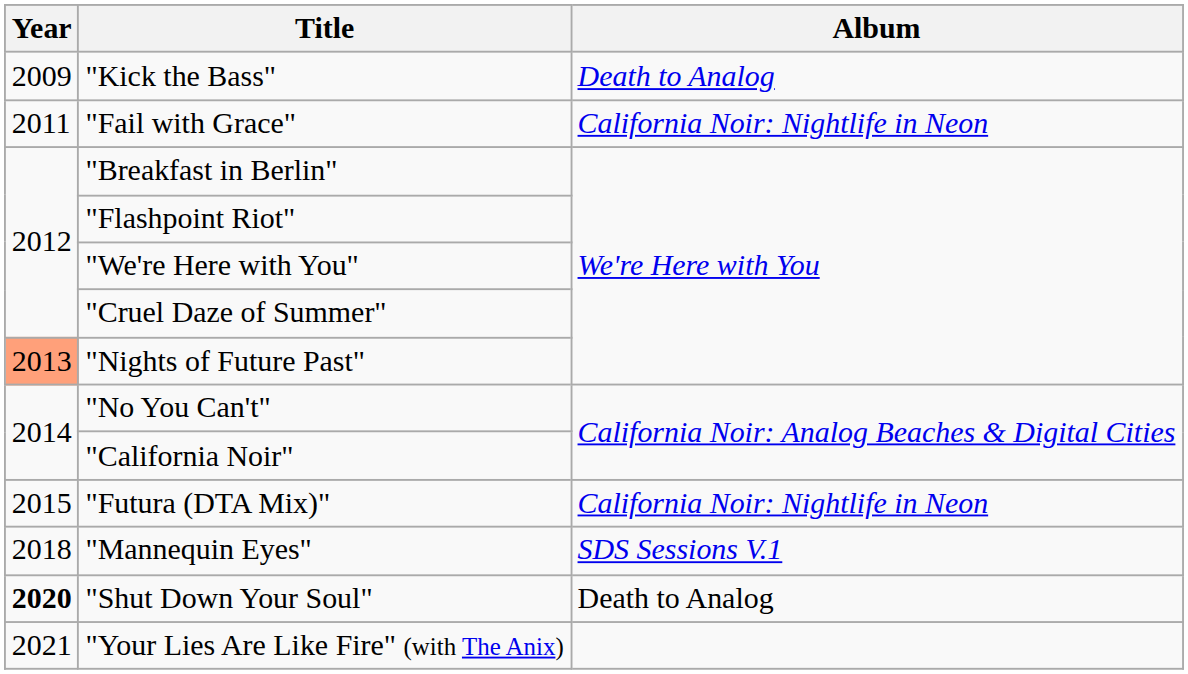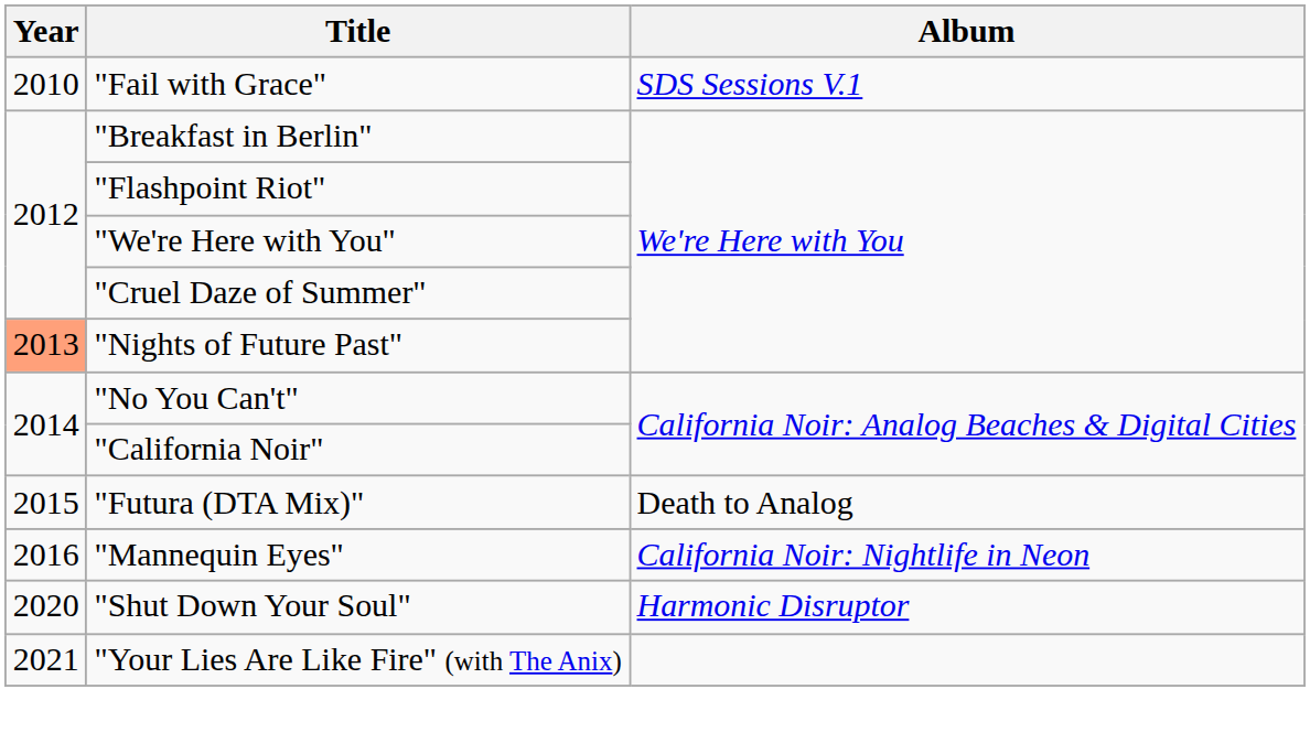- row: 2009 | "Kick the Bass" | Death to Analog
"Fail with Grace" | Year: 2011 -> 2010
"Fail with Grace" | Album: California Noir: Nightlife in Neon -> SDS Sessions V.1
"Futura (DTA Mix)" | Album: California Noir: Nightlife in Neon -> Death to Analog
"Mannequin Eyes" | Year: 2018 -> 2016
"Mannequin Eyes" | Album: SDS Sessions V.1 -> California Noir: Nightlife in Neon
"Shut Down Your Soul" | Year: bold -> normal
"Shut Down Your Soul" | Album: Death to Analog -> Harmonic Disruptor
